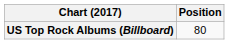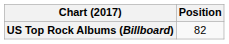US Top Rock Albums (Billboard) | Position: 80 -> 82
